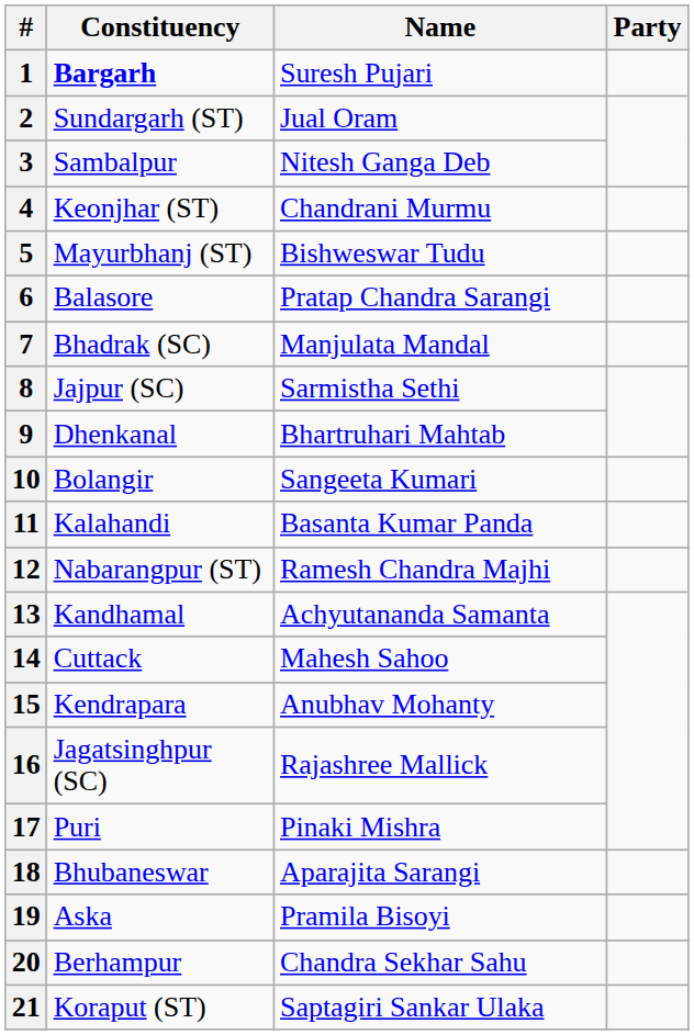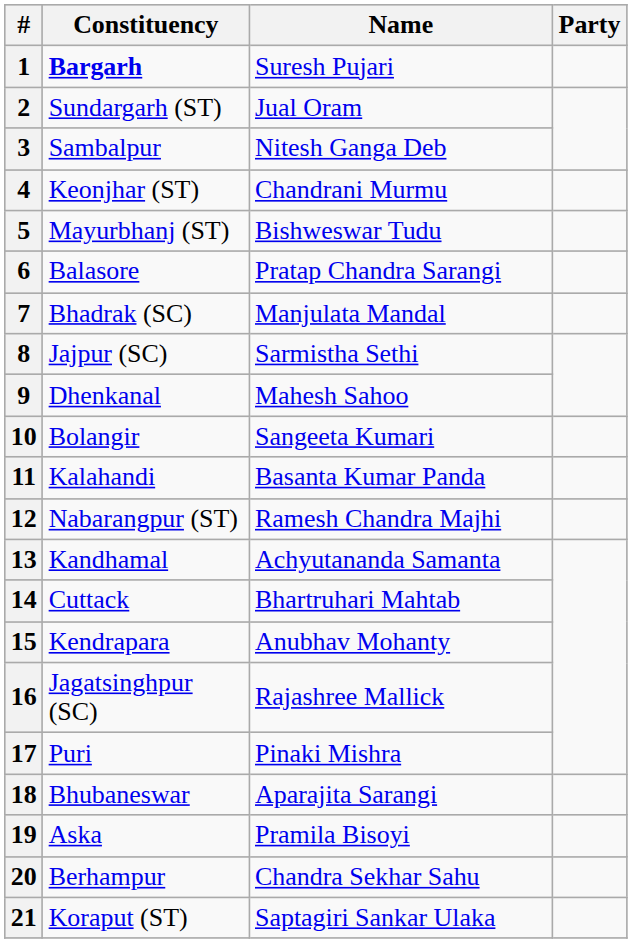9 | Name: Bhartruhari Mahtab -> Mahesh Sahoo
14 | Name: Mahesh Sahoo -> Bhartruhari Mahtab
